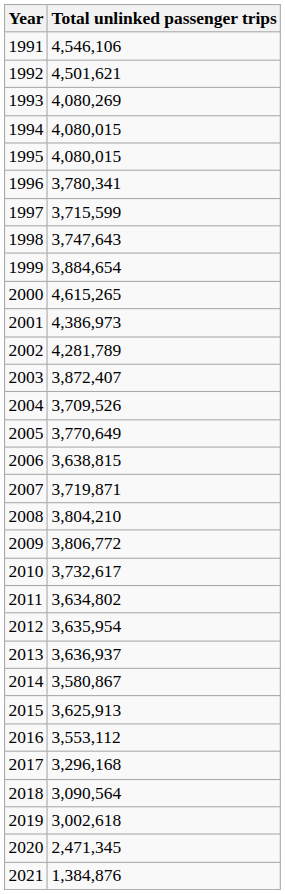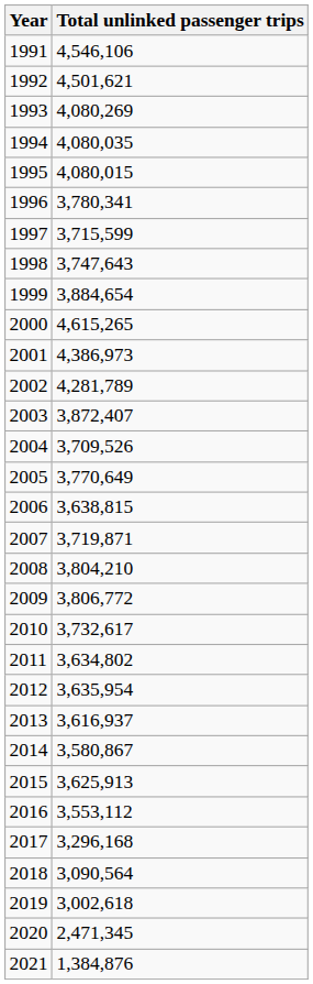1994 | Total unlinked passenger trips: 4,080,015 -> 4,080,035
2013 | Total unlinked passenger trips: 3,636,937 -> 3,616,937
